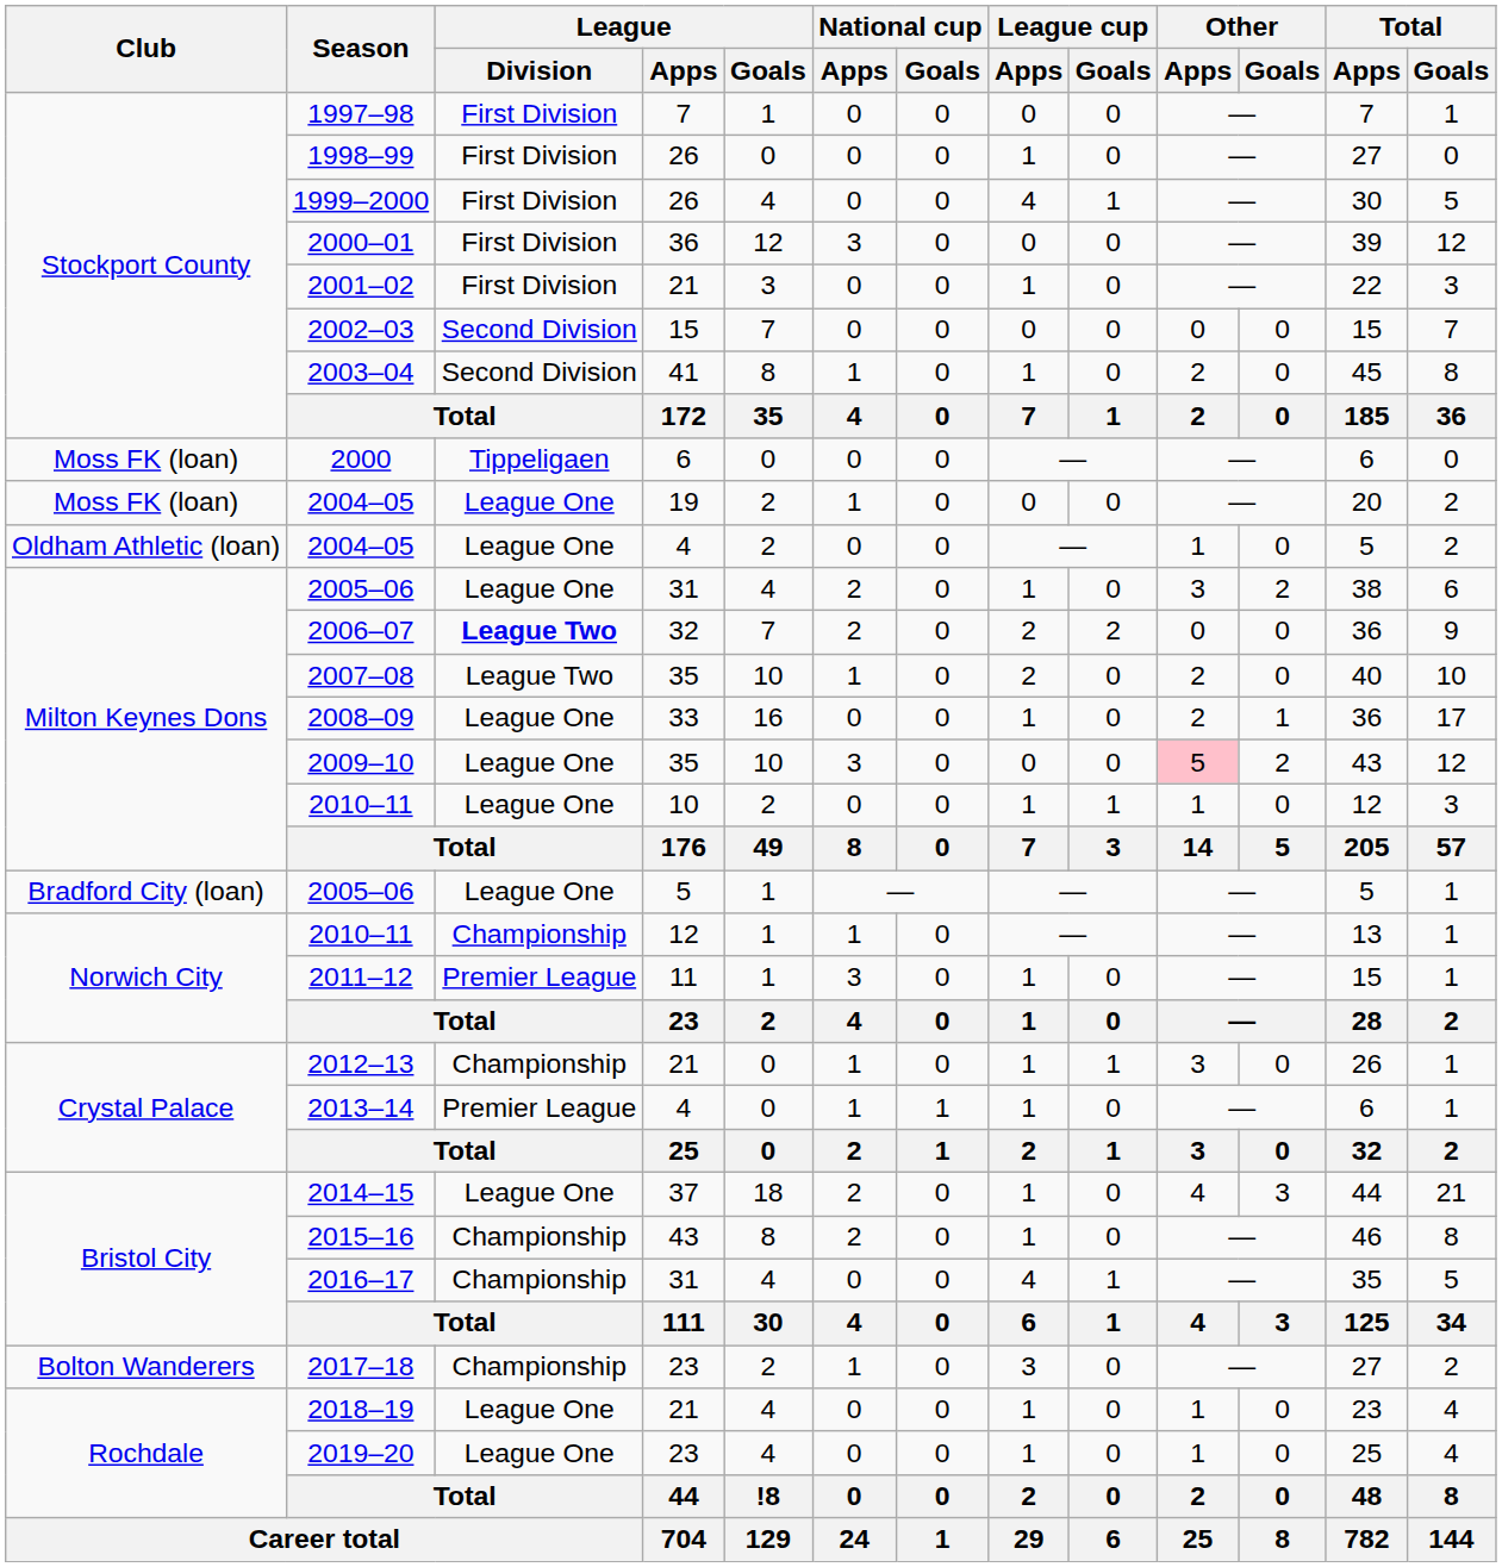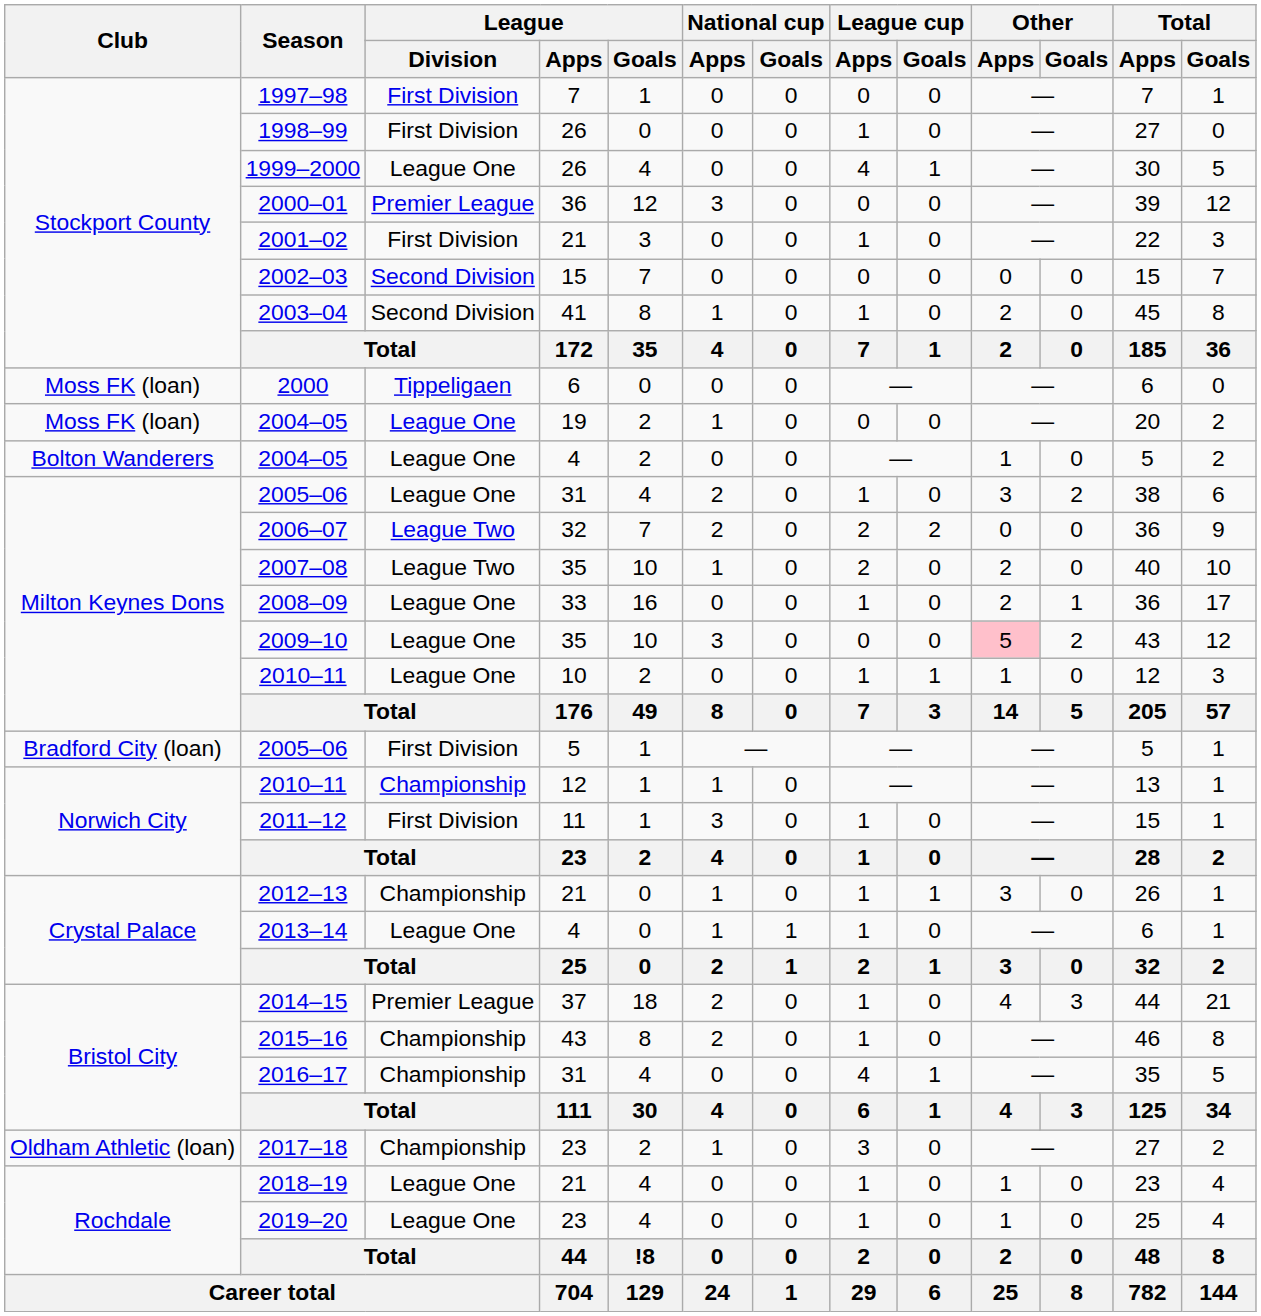1999–2000 | League / Division: First Division -> League One
2000–01 | League / Division: First Division -> Premier League
2004–05 / 4 | Club: Oldham Athletic (loan) -> Bolton Wanderers
2006–07 | League / Division: bold -> normal
2005–06 / 5 | League / Division: League One -> First Division
2011–12 | League / Division: Premier League -> First Division
2013–14 | League / Division: Premier League -> League One
2014–15 | League / Division: League One -> Premier League
2017–18 | Club: Bolton Wanderers -> Oldham Athletic (loan)
